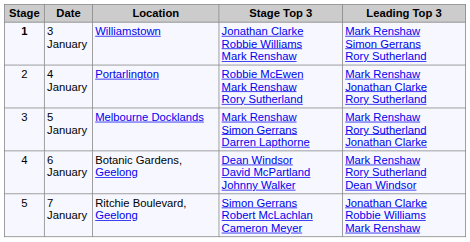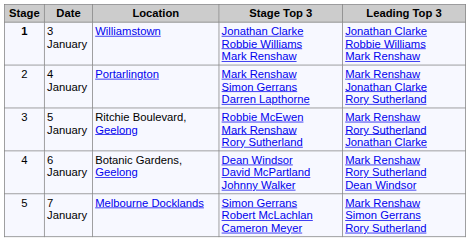3 January | Leading Top 3: Mark Renshaw Simon Gerrans Rory Sutherland -> Jonathan Clarke Robbie Williams Mark Renshaw
4 January | Stage Top 3: Robbie McEwen Mark Renshaw Rory Sutherland -> Mark Renshaw Simon Gerrans Darren Lapthorne
5 January | Location: Melbourne Docklands -> Ritchie Boulevard, Geelong
5 January | Stage Top 3: Mark Renshaw Simon Gerrans Darren Lapthorne -> Robbie McEwen Mark Renshaw Rory Sutherland
7 January | Location: Ritchie Boulevard, Geelong -> Melbourne Docklands
7 January | Leading Top 3: Jonathan Clarke Robbie Williams Mark Renshaw -> Mark Renshaw Simon Gerrans Rory Sutherland
